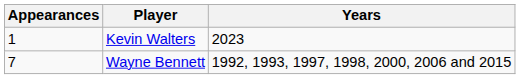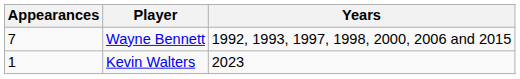rows swapped: Wayne Bennett <-> Kevin Walters
